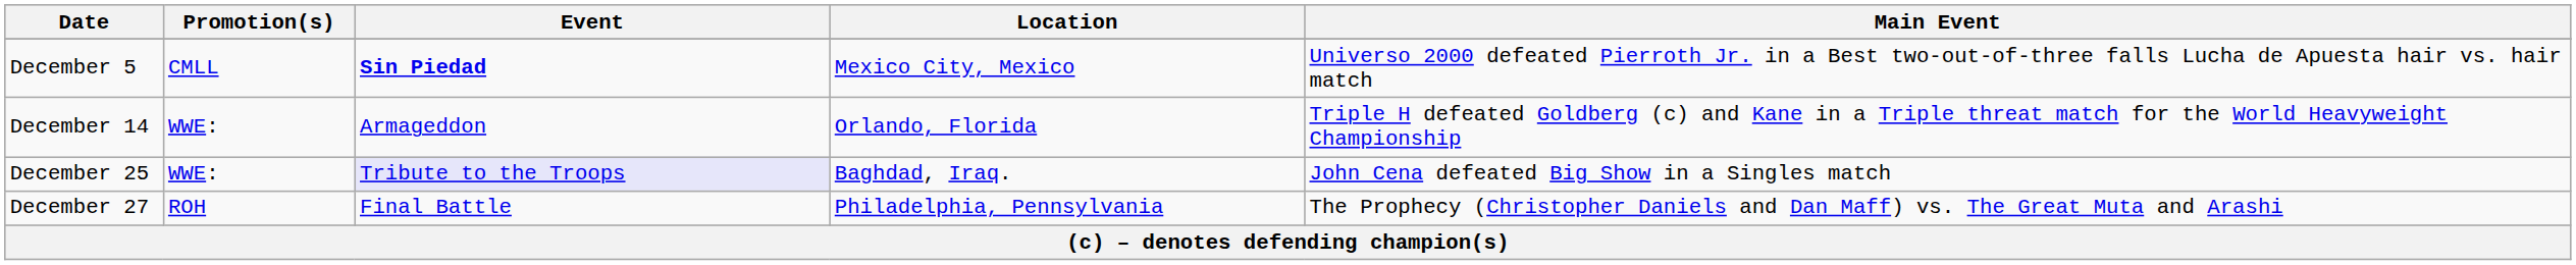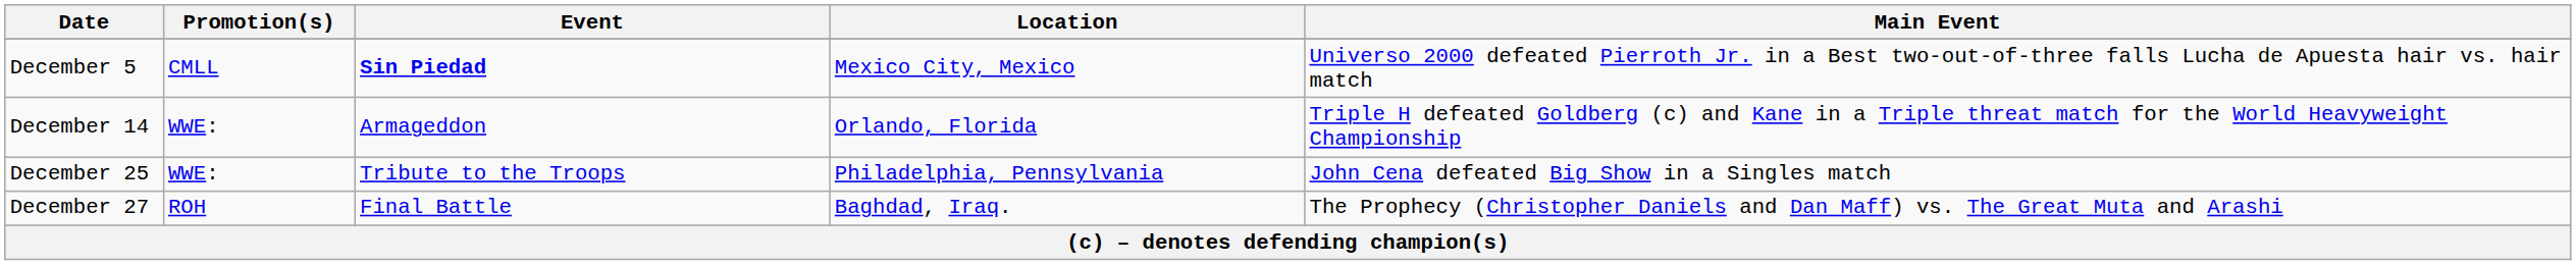December 25 | Event: lavender background -> no background
December 25 | Location: Baghdad, Iraq. -> Philadelphia, Pennsylvania
December 27 | Location: Philadelphia, Pennsylvania -> Baghdad, Iraq.
